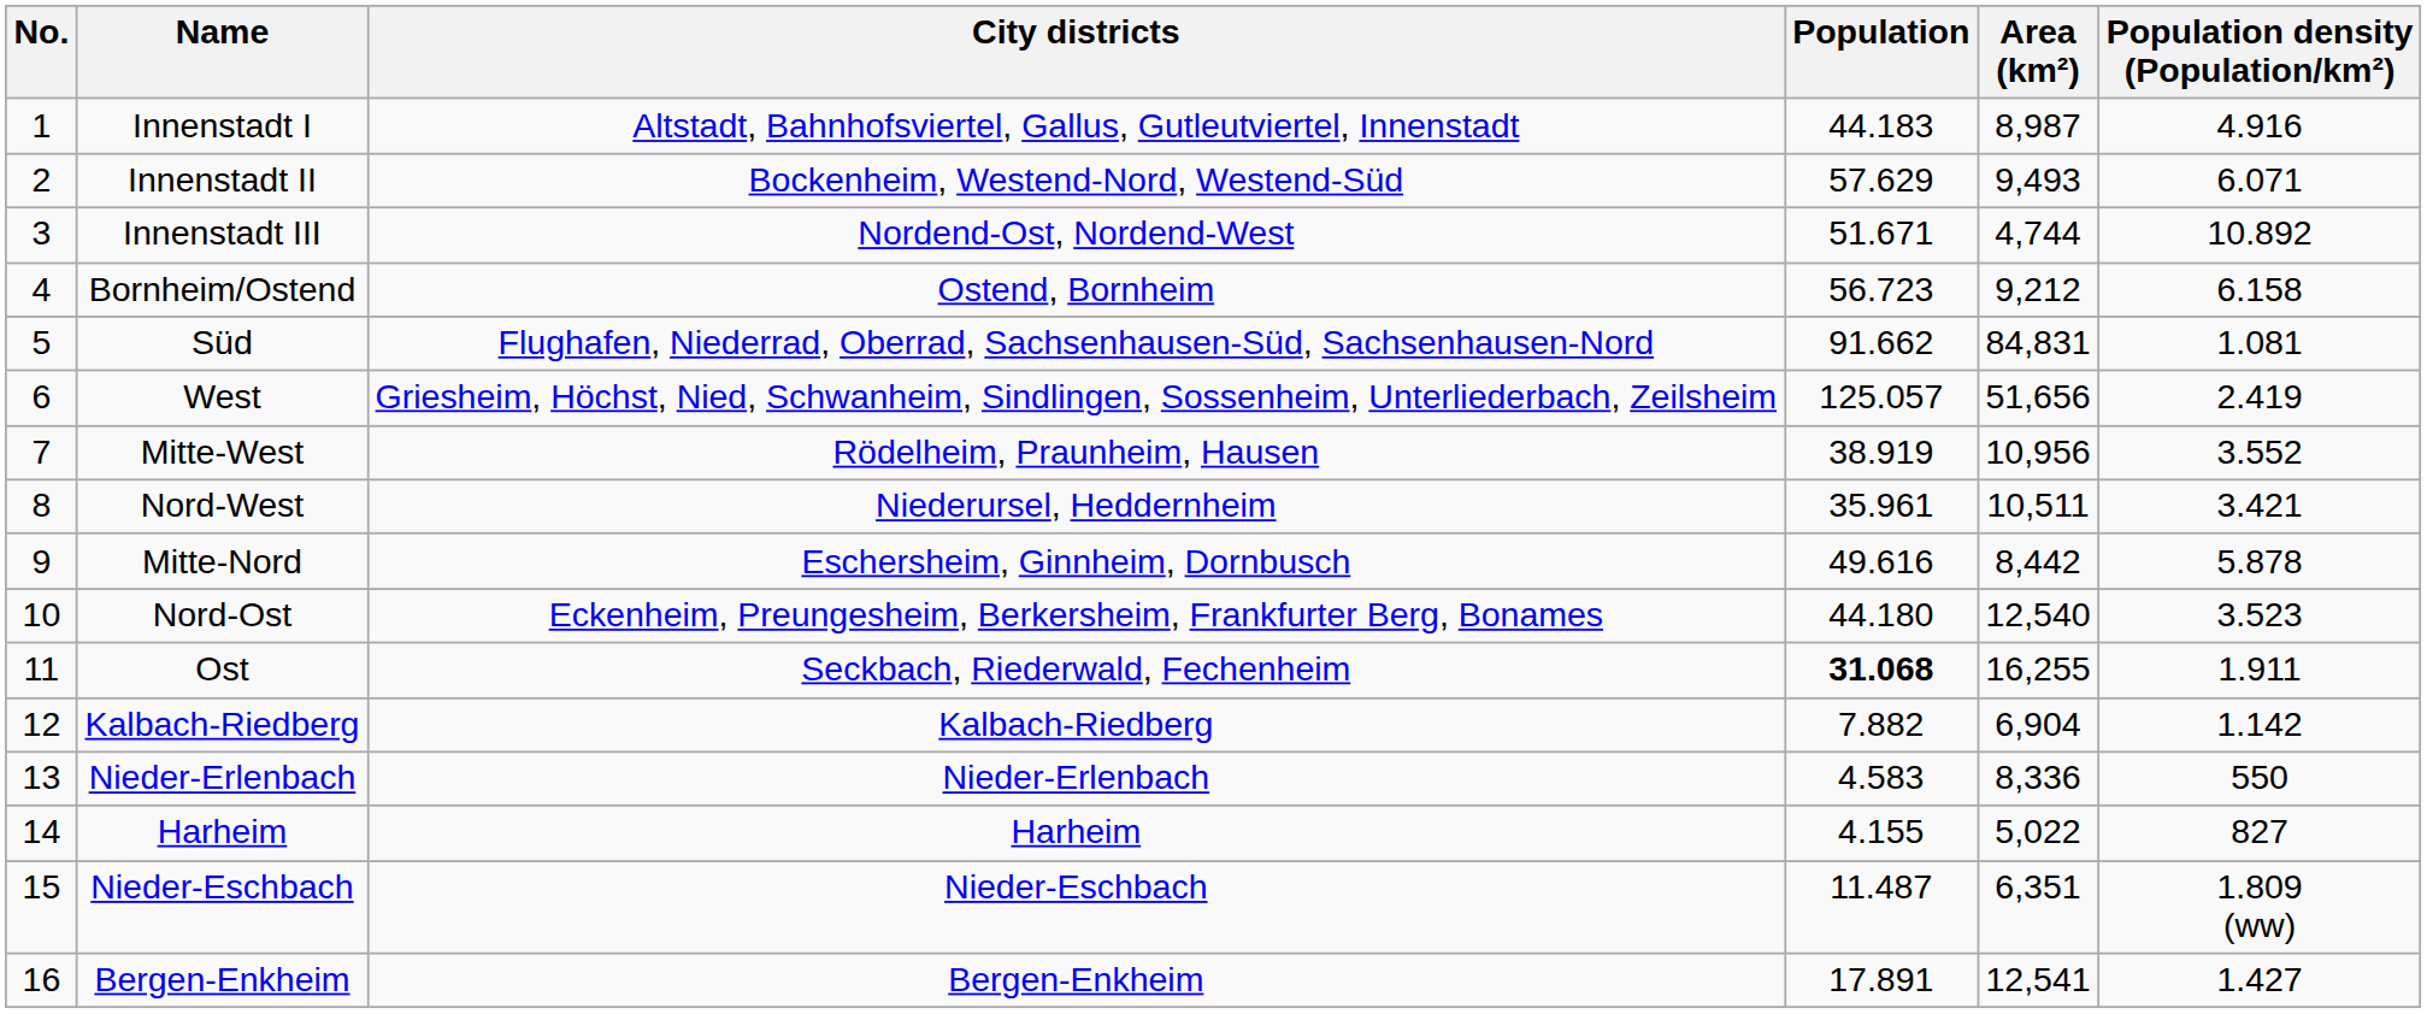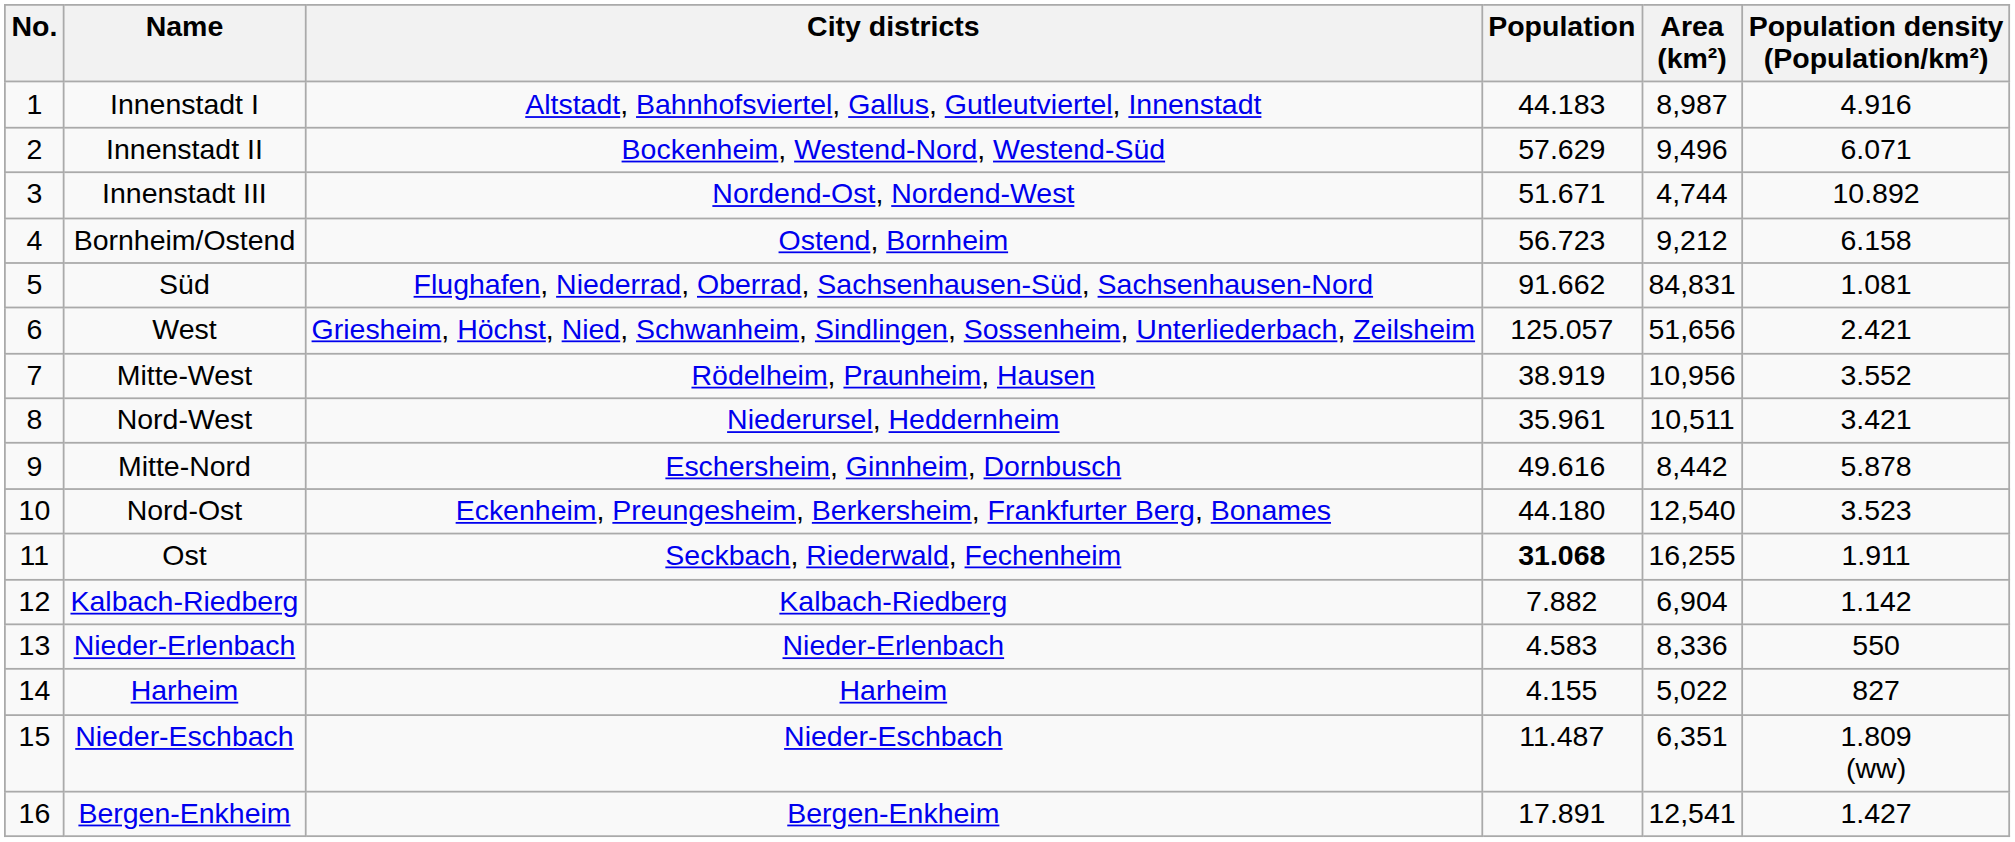Innenstadt II | Area (km²): 9,493 -> 9,496
West | Population density (Population/km²): 2.419 -> 2.421
